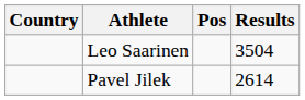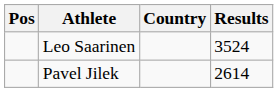columns swapped: Pos <-> Country
Leo Saarinen | Results: 3504 -> 3524
